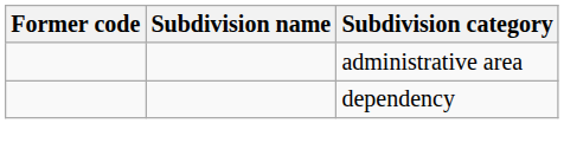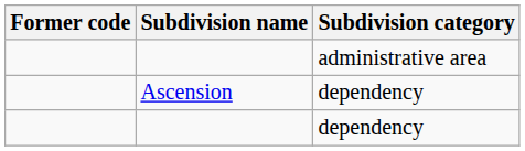+ row: Ascension | dependency
